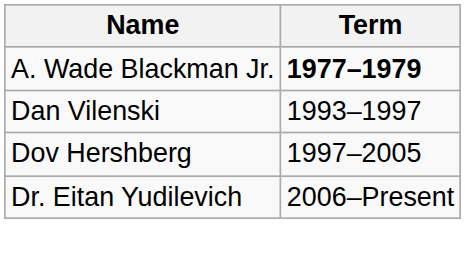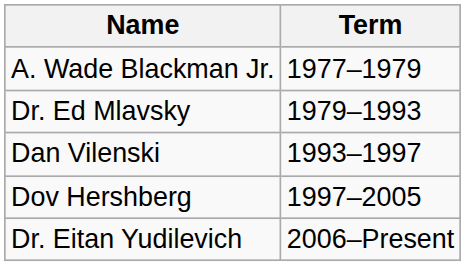A. Wade Blackman Jr. | Term: bold -> normal
+ row: Dr. Ed Mlavsky | 1979–1993
